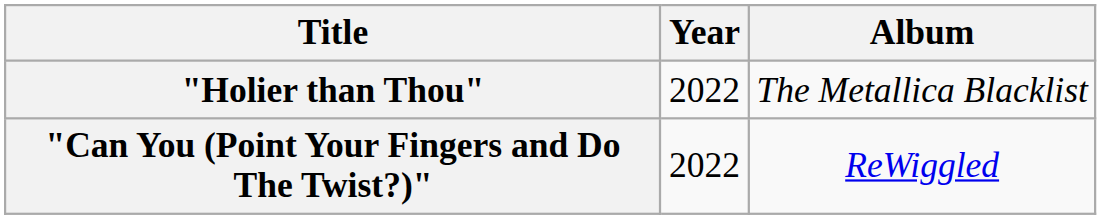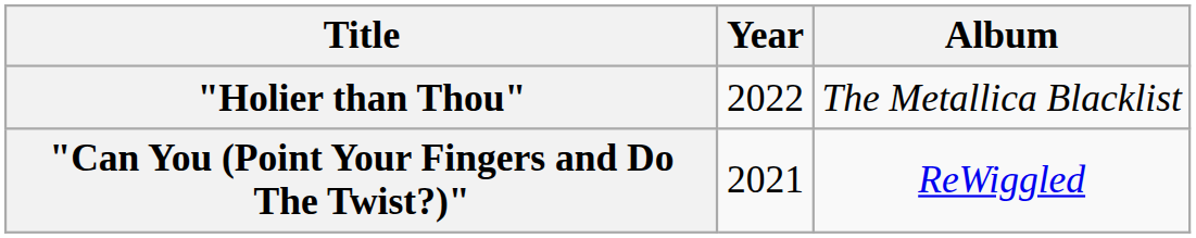"Can You (Point Your Fingers and Do The Twist?)" | Year: 2022 -> 2021
